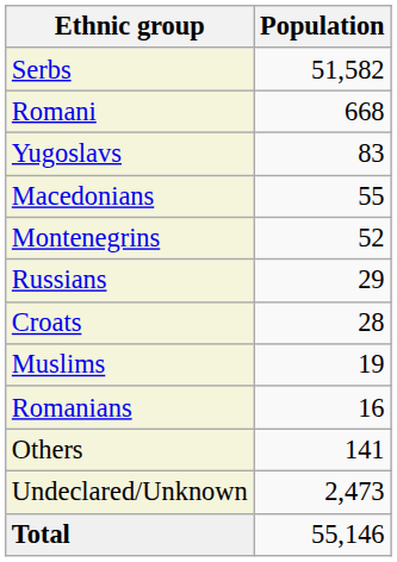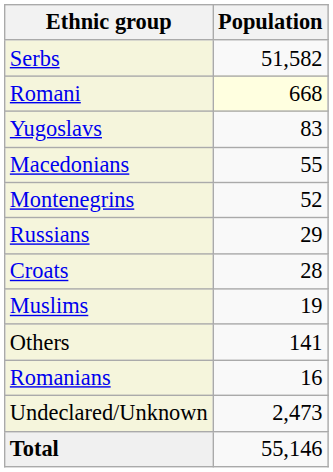Romani | Population: no background -> lightyellow background
rows swapped: Romanians <-> Others
